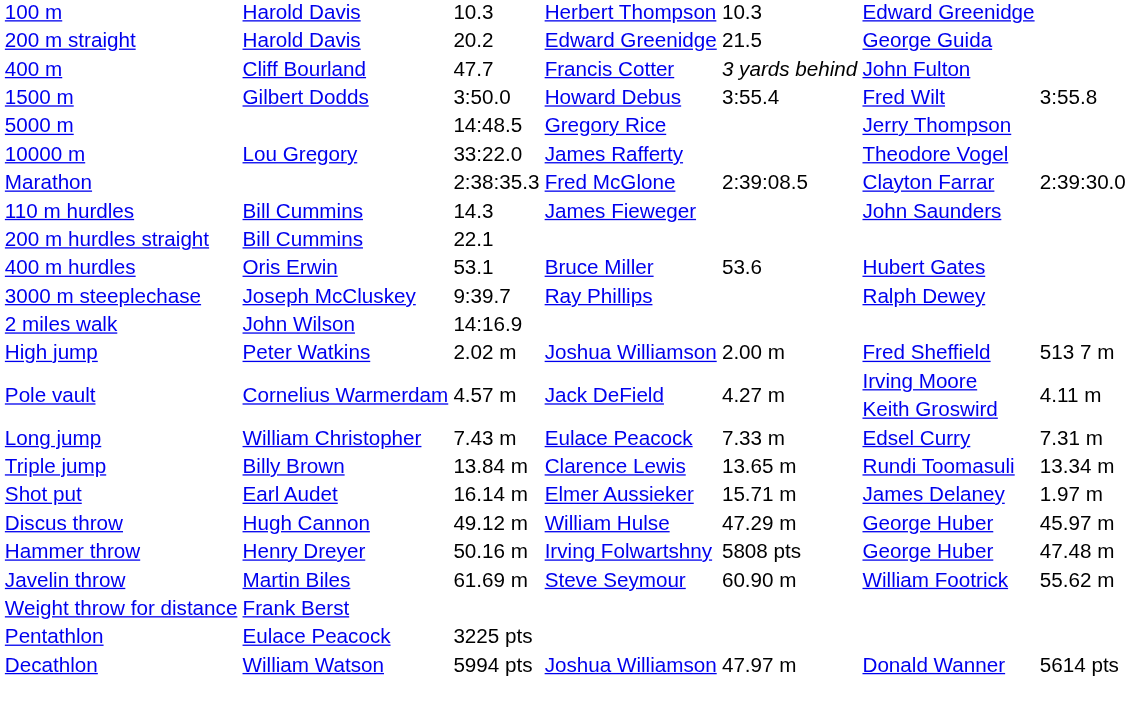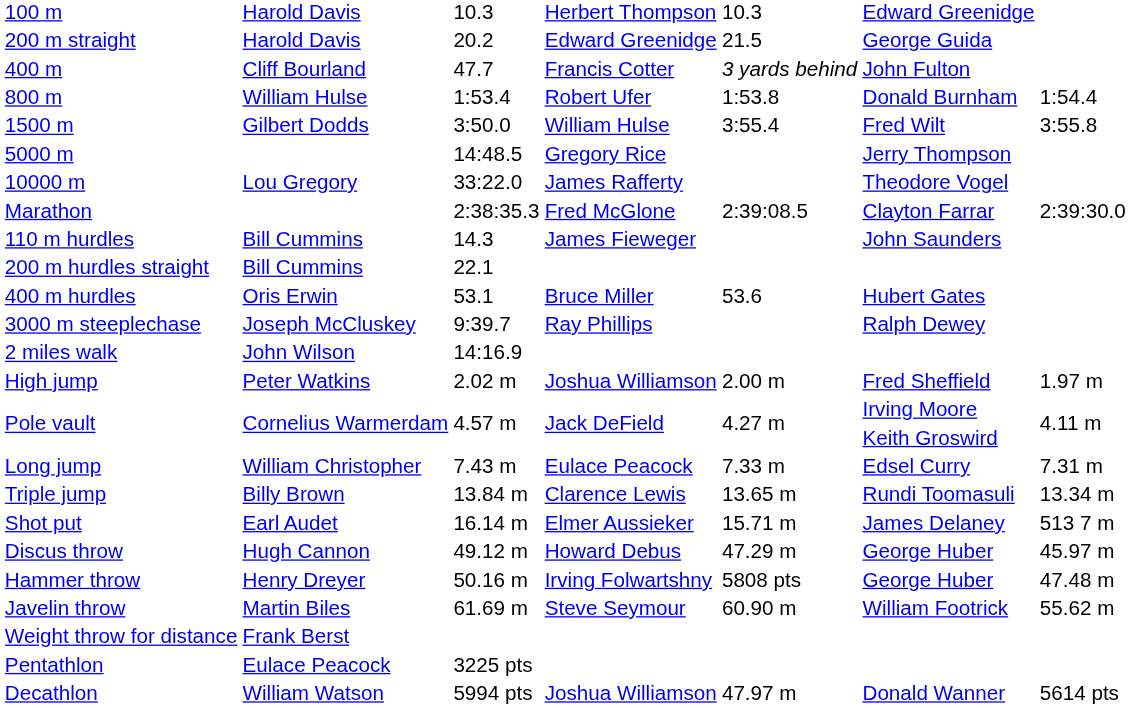+ row: 800 m | William Hulse | 1:53.4 | Robert Ufer | 1:53.8 | Donald Burnham | 1:54.4
1500 m | column 4: Howard Debus -> William Hulse
High jump | column 7: 513 7 m -> 1.97 m
Shot put | column 7: 1.97 m -> 513 7 m
Discus throw | column 4: William Hulse -> Howard Debus
